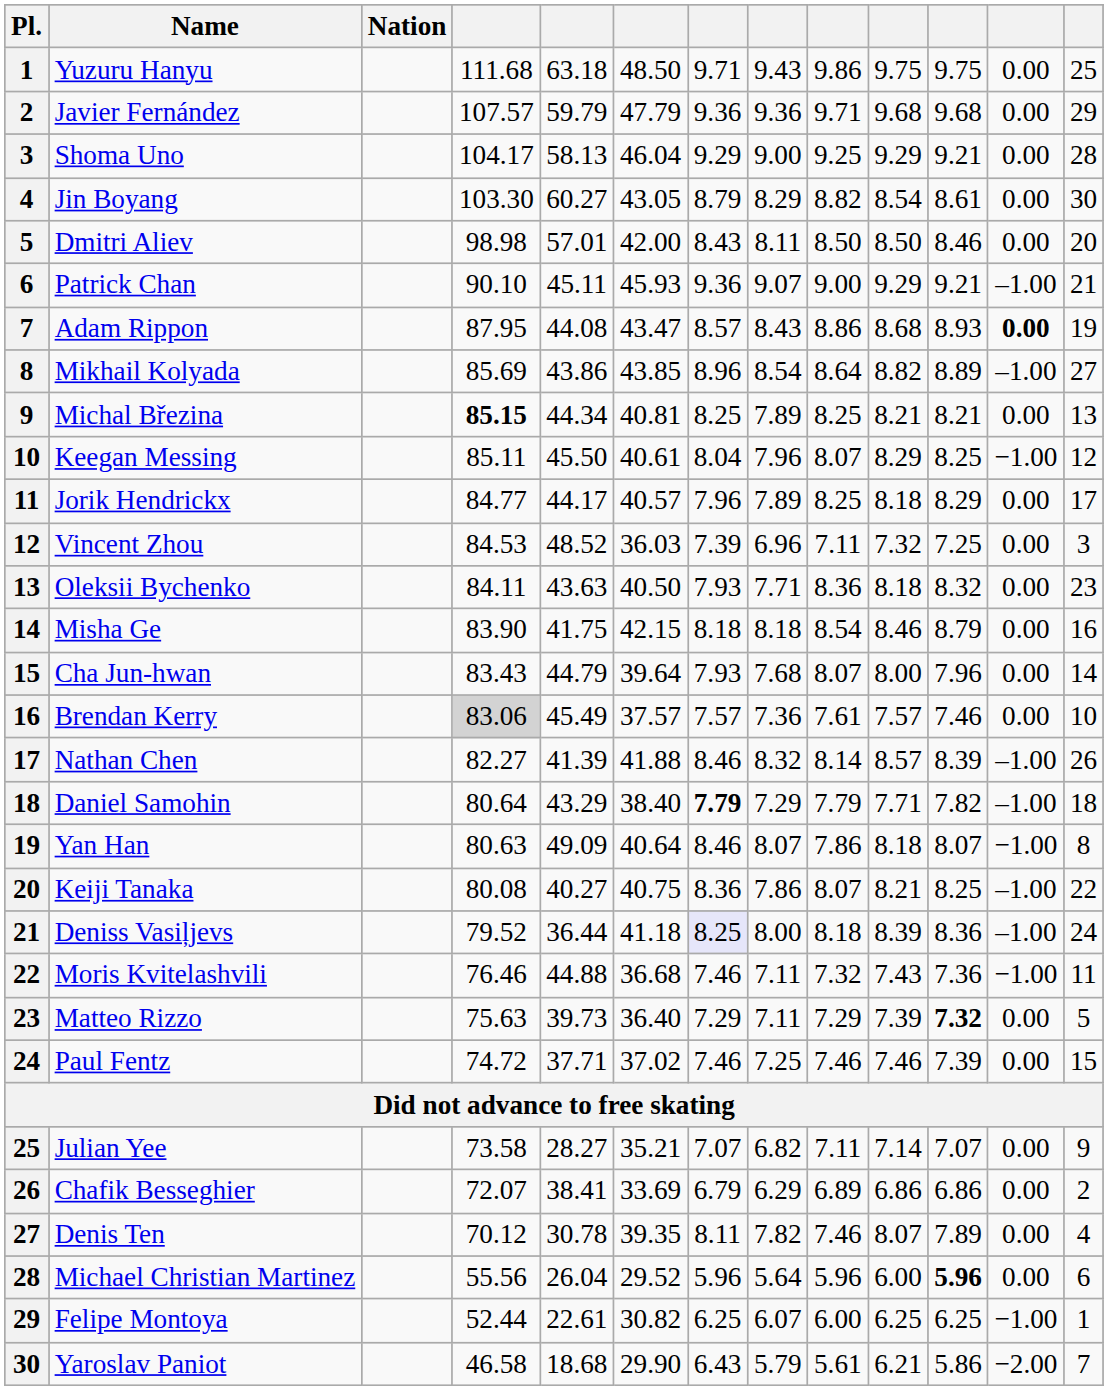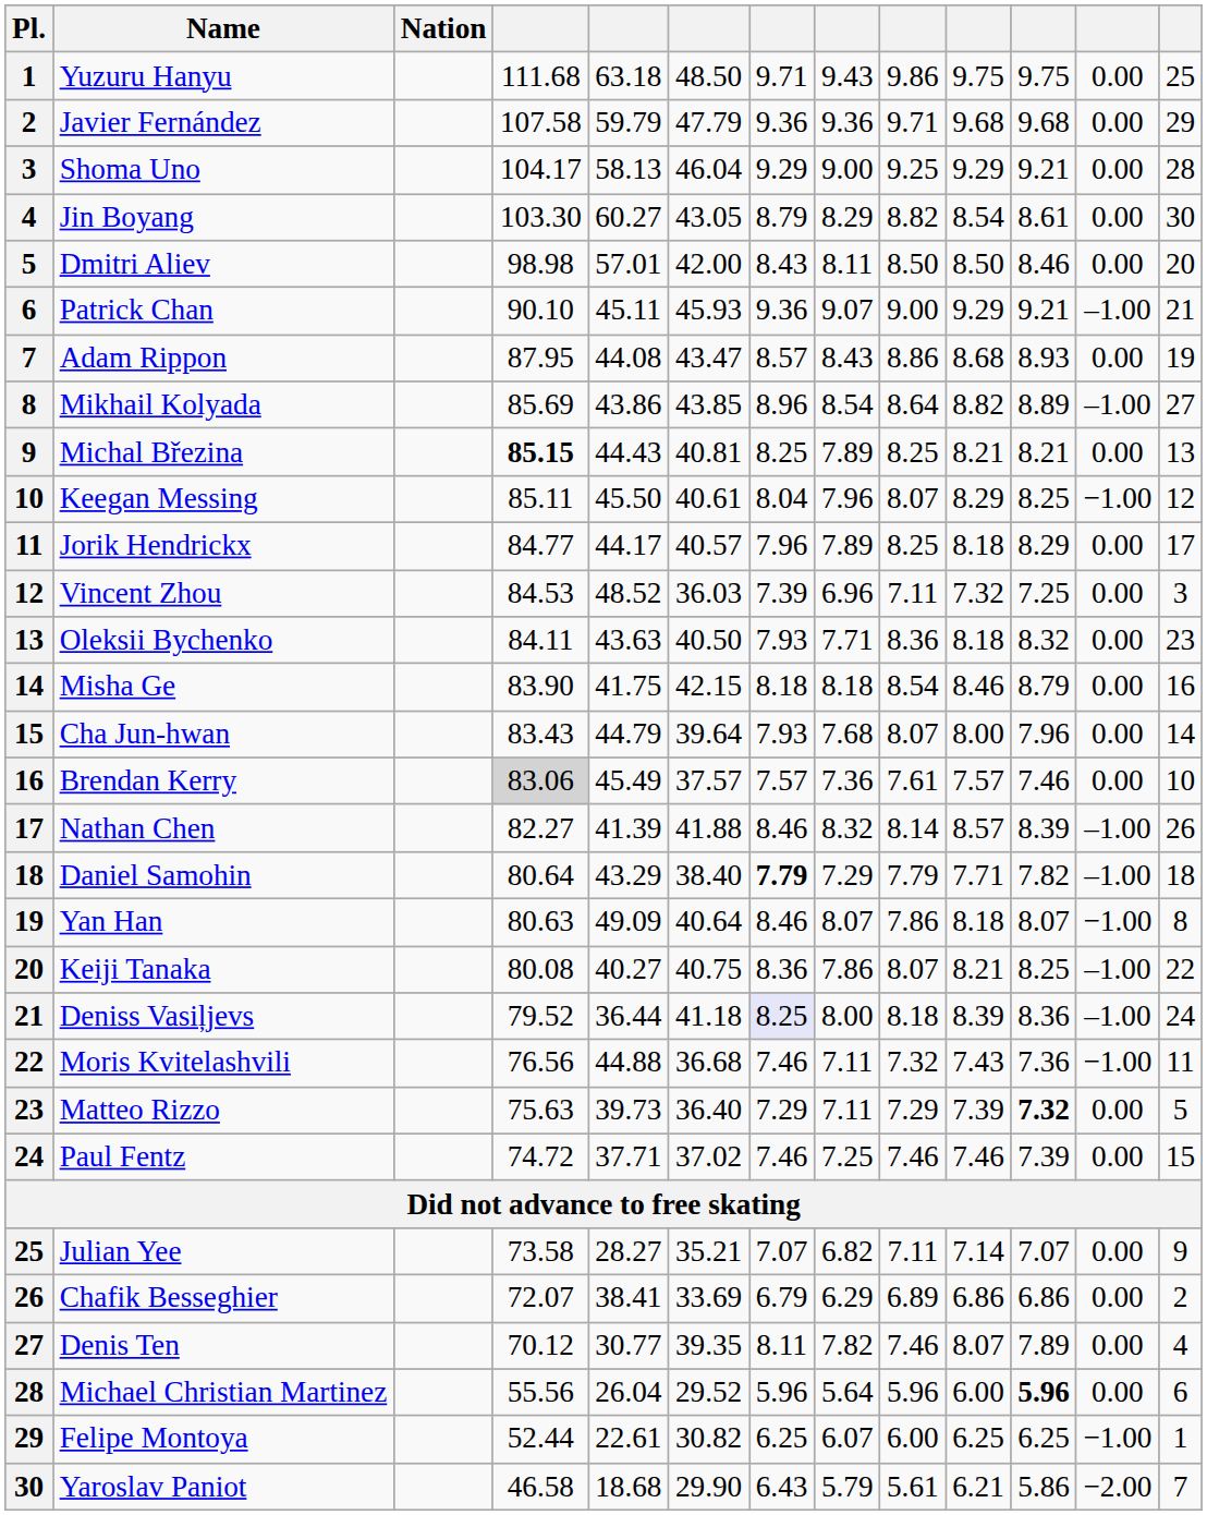Javier Fernández | column 4: 107.57 -> 107.58
Adam Rippon | column 12: bold -> normal
Michal Březina | column 5: 44.34 -> 44.43
Moris Kvitelashvili | column 4: 76.46 -> 76.56
Denis Ten | column 5: 30.78 -> 30.77
